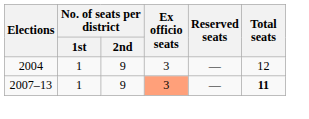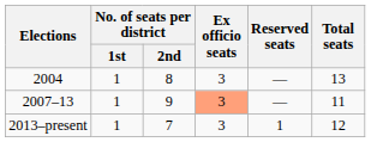2004 | No. of seats per district / 2nd: 9 -> 8
2004 | Total seats: 12 -> 13
2007–13 | Total seats: bold -> normal
+ row: 2013–present | 1 | 7 | 3 | 1 | 12
